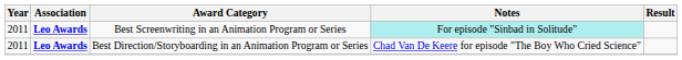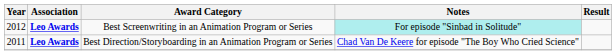Best Screenwriting in an Animation Program or Series | Year: 2011 -> 2012
